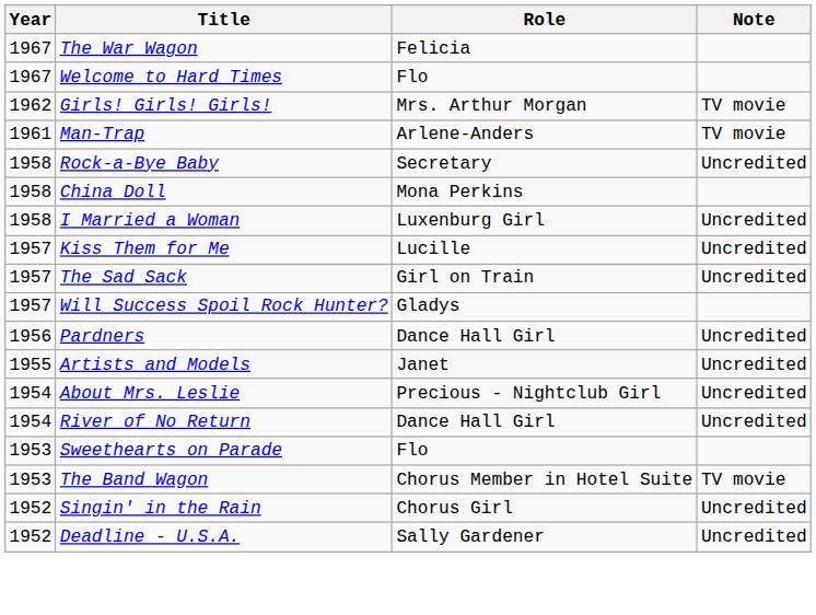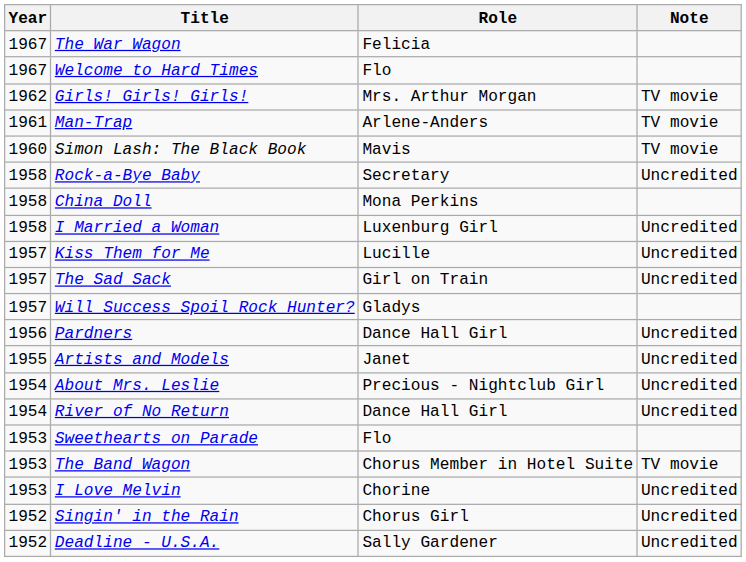+ row: 1960 | Simon Lash: The Black Book | Mavis | TV movie
+ row: 1953 | I Love Melvin | Chorine | Uncredited
